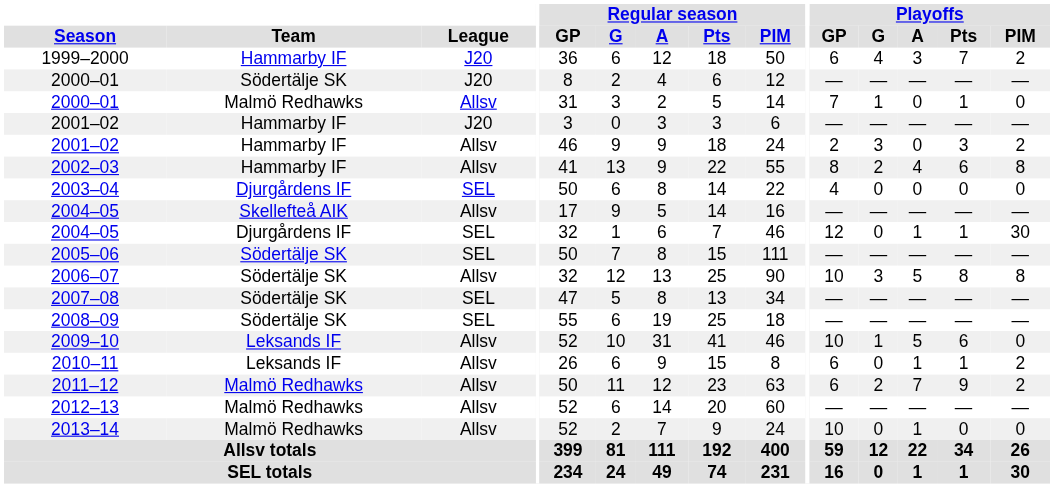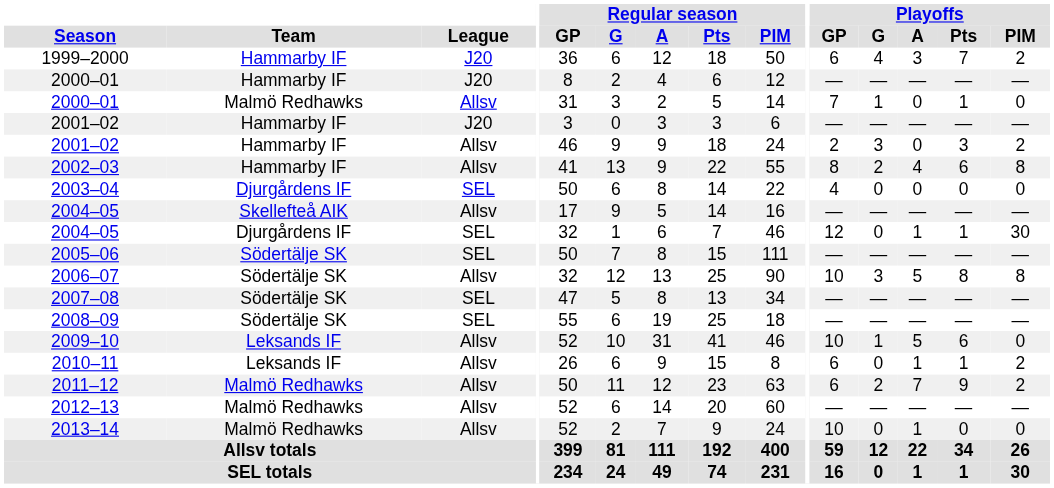2000–01 / J20 | Team: Södertälje SK -> Hammarby IF
